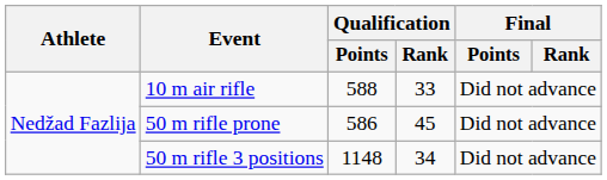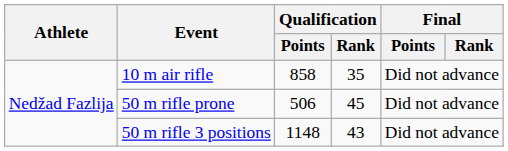10 m air rifle | Qualification / Points: 588 -> 858
10 m air rifle | Qualification / Rank: 33 -> 35
50 m rifle prone | Qualification / Points: 586 -> 506
50 m rifle 3 positions | Qualification / Rank: 34 -> 43
